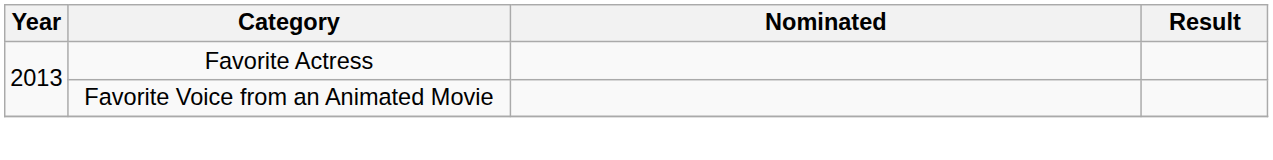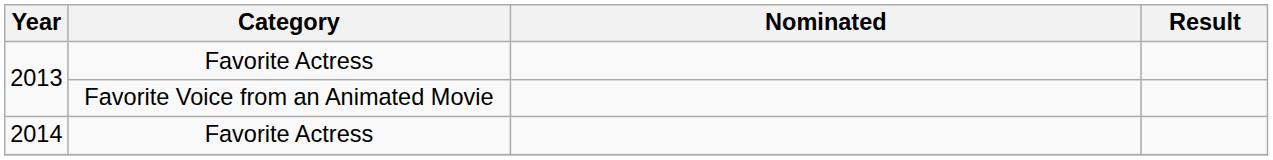+ row: 2014 | Favorite Actress
